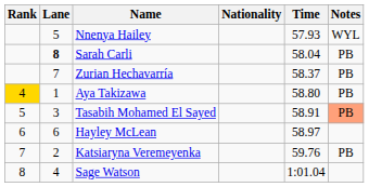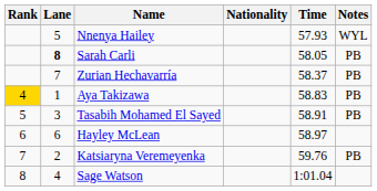Sarah Carli | Time: 58.04 -> 58.05
Aya Takizawa | Time: 58.80 -> 58.83
Tasabih Mohamed El Sayed | Notes: lightsalmon background -> no background
